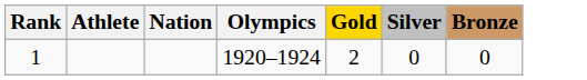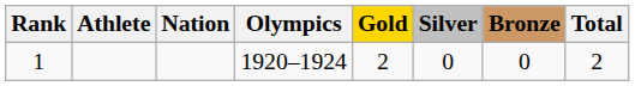+ column: Total | 2
